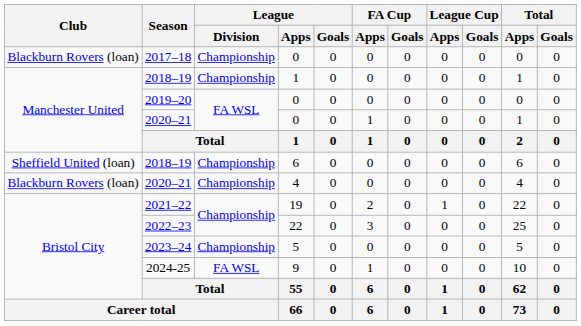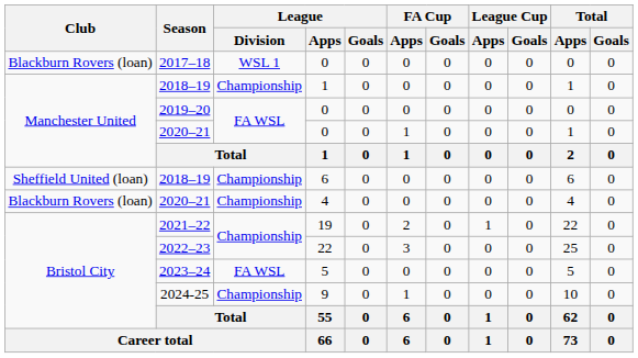2017–18 | League / Division: Championship -> WSL 1
2023–24 | League / Division: Championship -> FA WSL
2024-25 | League / Division: FA WSL -> Championship
